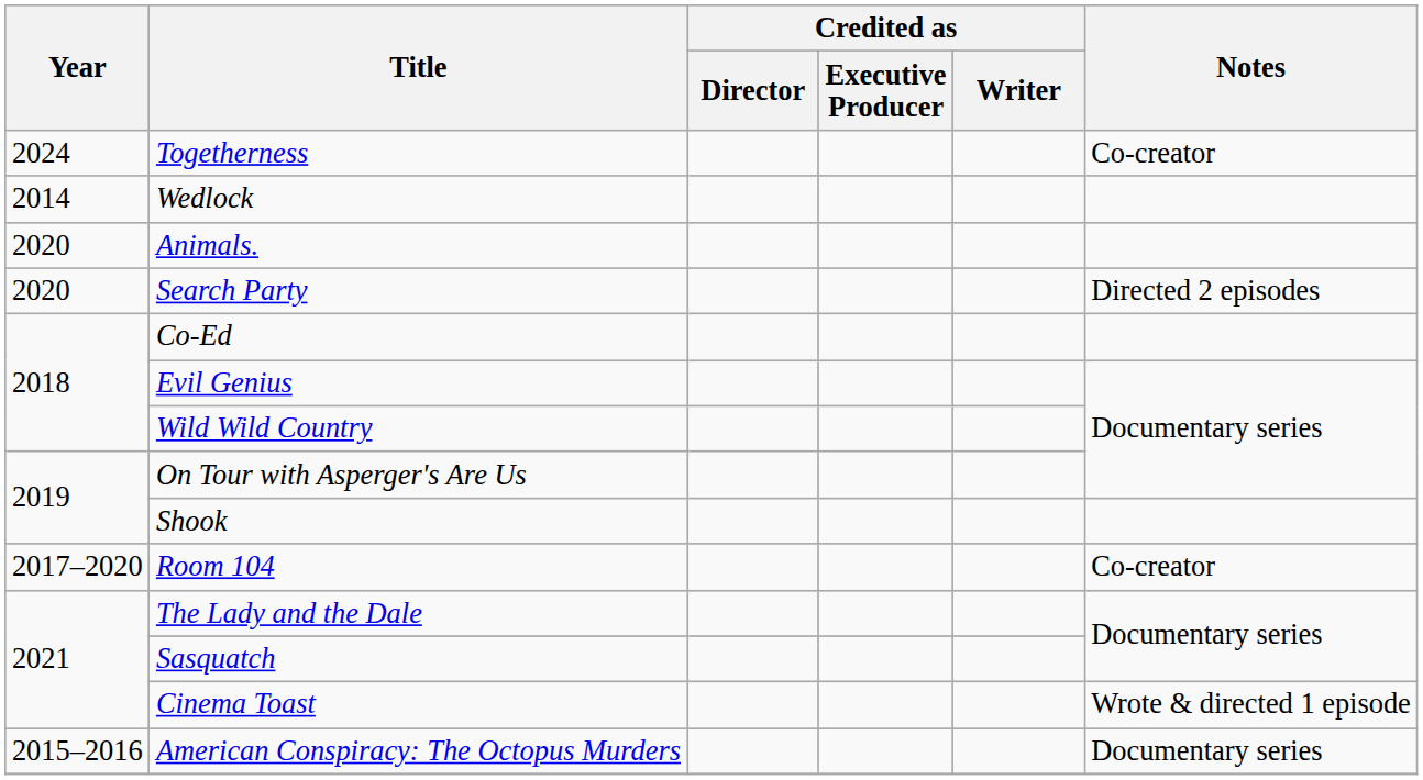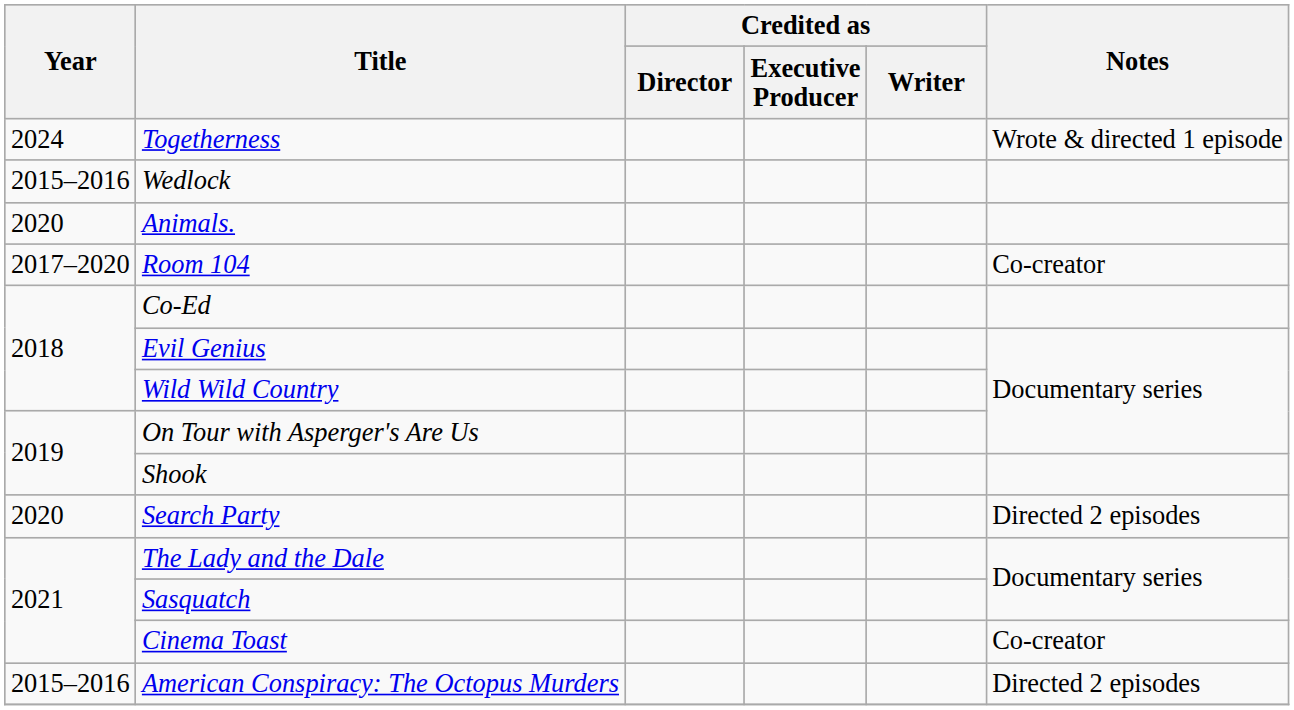Togetherness | Notes: Co-creator -> Wrote & directed 1 episode
Wedlock | Year: 2014 -> 2015–2016
rows swapped: Room 104 <-> Search Party
Cinema Toast | Notes: Wrote & directed 1 episode -> Co-creator
American Conspiracy: The Octopus Murders | Notes: Documentary series -> Directed 2 episodes
